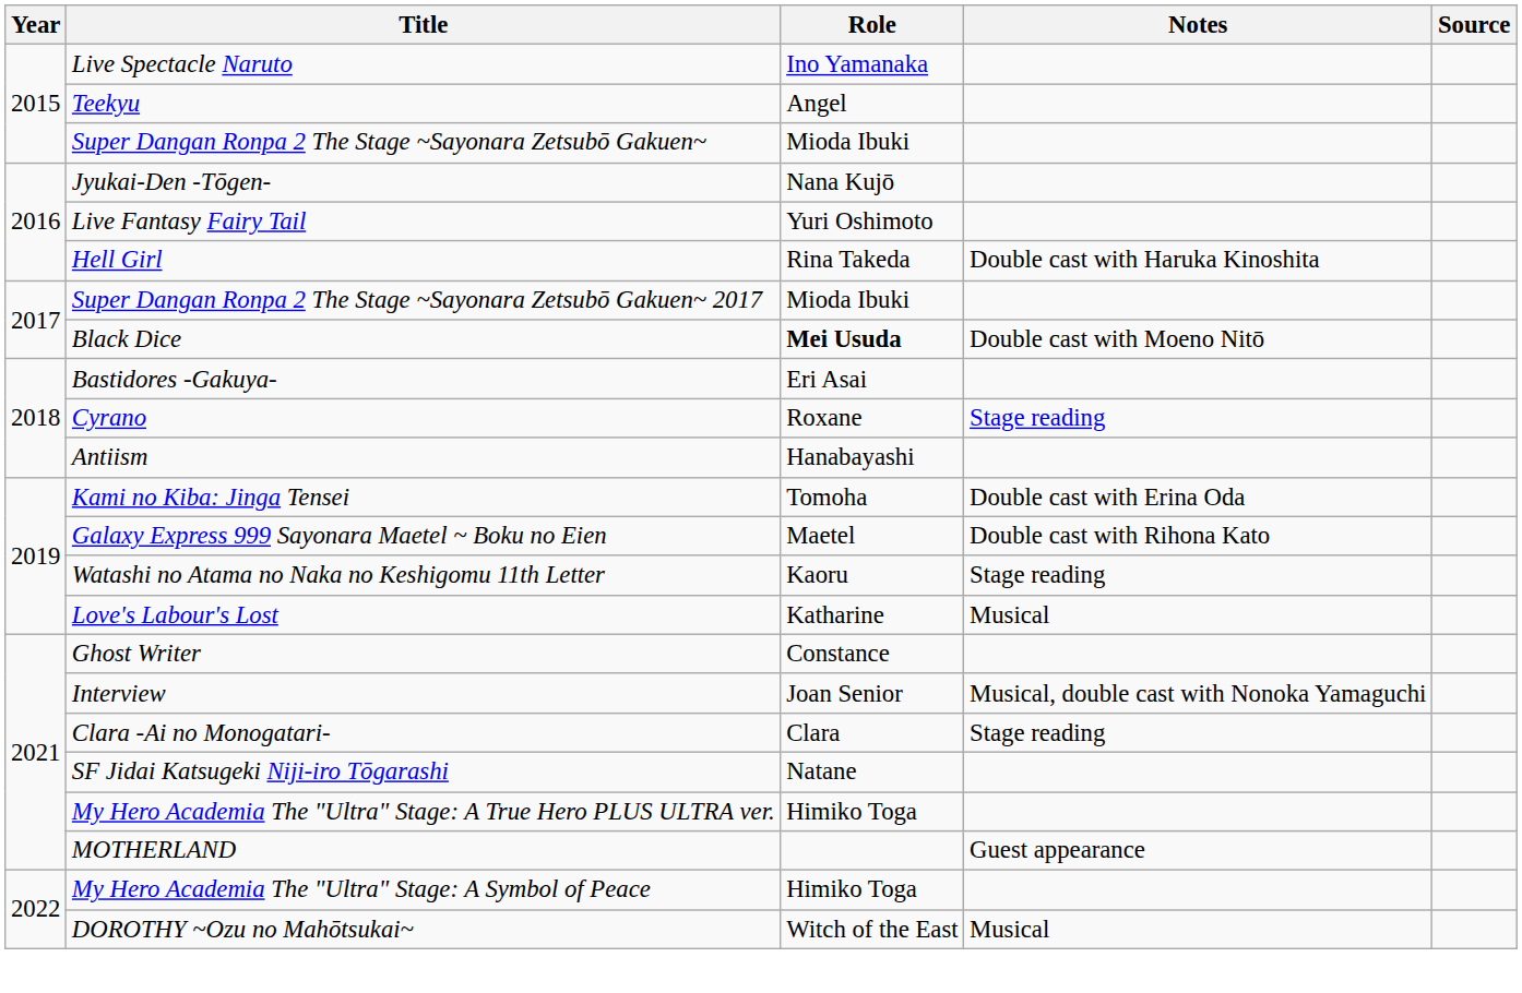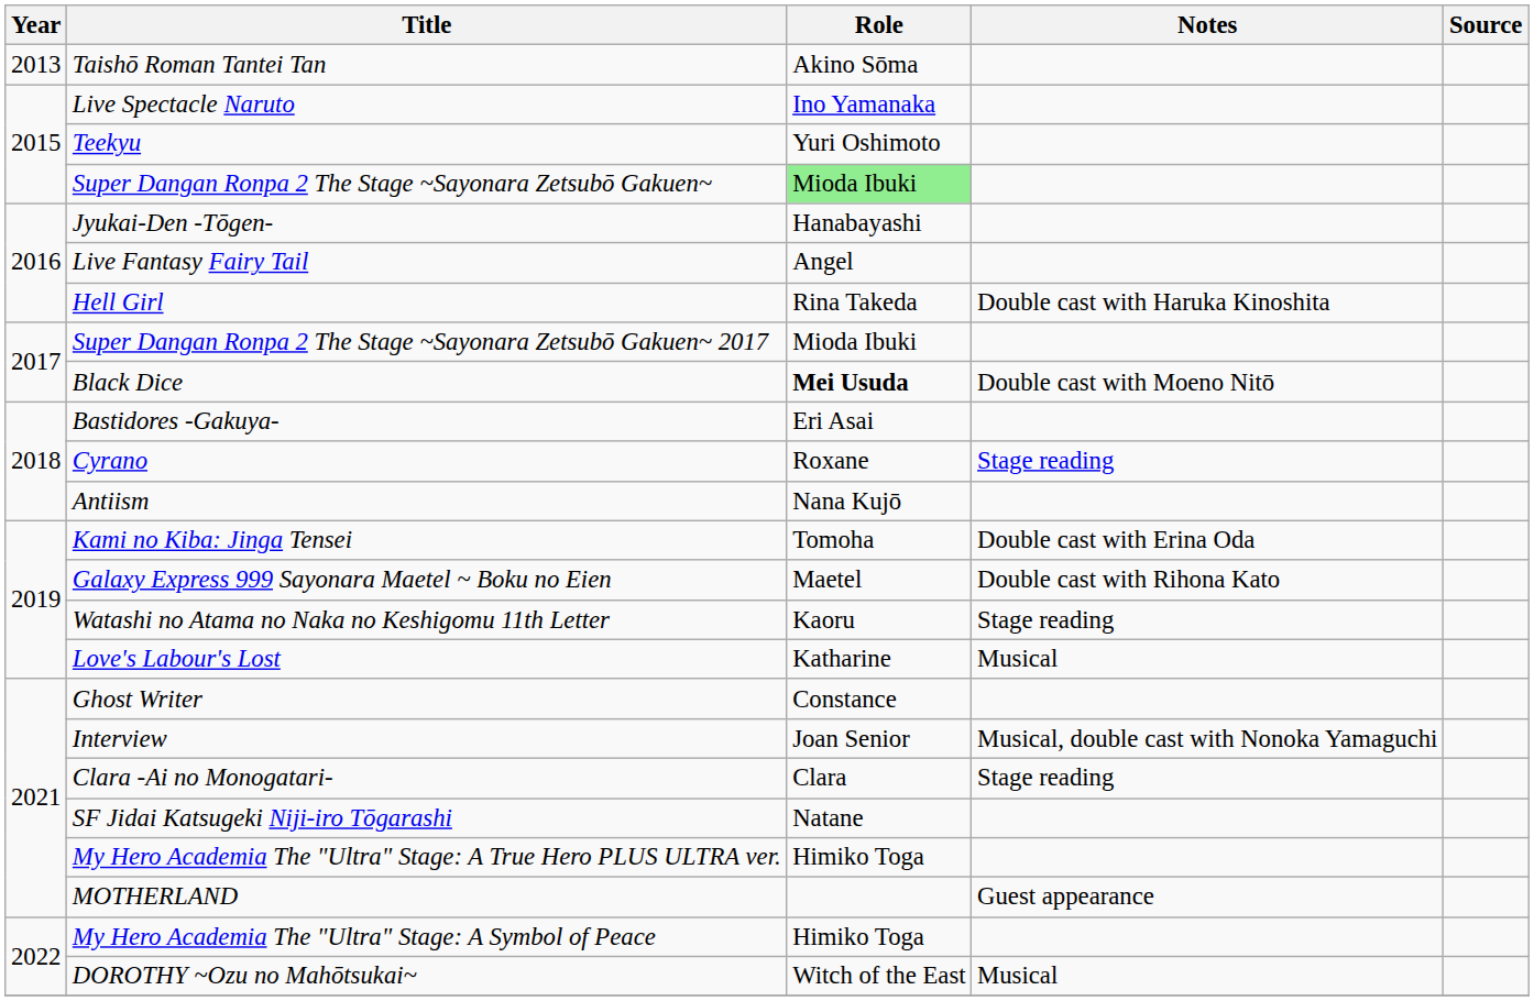+ row: 2013 | Taishō Roman Tantei Tan | Akino Sōma
Teekyu | Role: Angel -> Yuri Oshimoto
Super Dangan Ronpa 2 The Stage ~Sayonara Zetsubō Gakuen~ | Role: no background -> lightgreen background
Jyukai-Den -Tōgen- | Role: Nana Kujō -> Hanabayashi
Live Fantasy Fairy Tail | Role: Yuri Oshimoto -> Angel
Antiism | Role: Hanabayashi -> Nana Kujō
